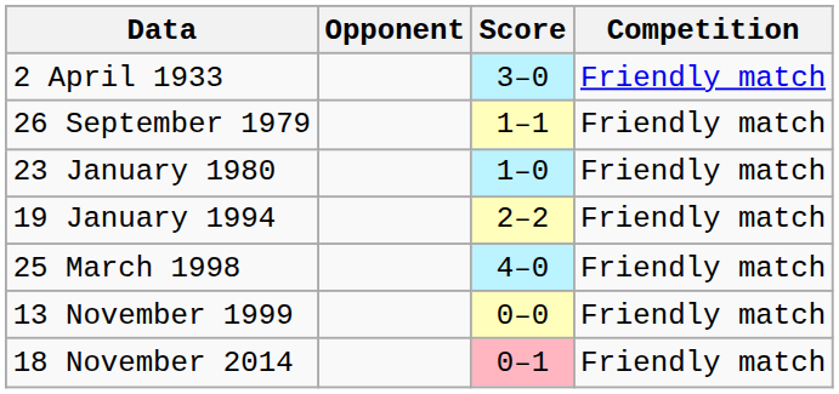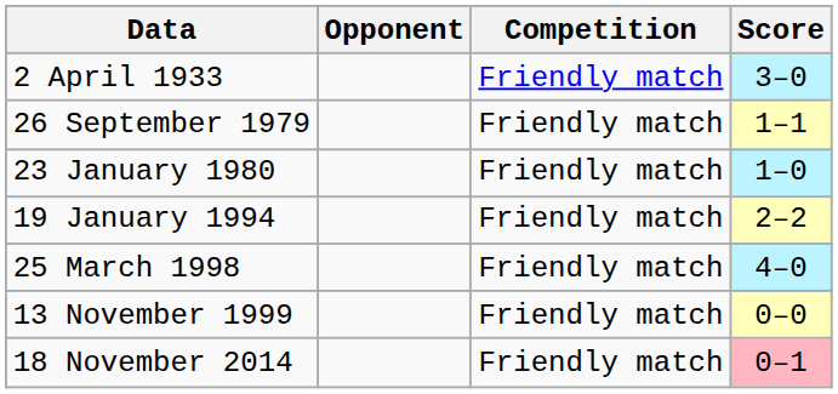columns swapped: Score <-> Competition
